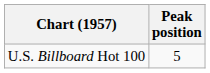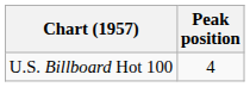U.S. Billboard Hot 100 | Peak position: 5 -> 4
